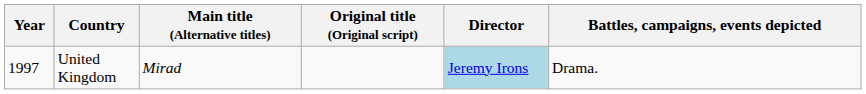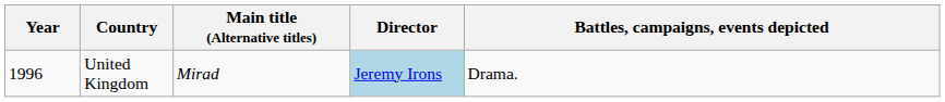- column: Original title (Original script)
United Kingdom | Year: 1997 -> 1996
